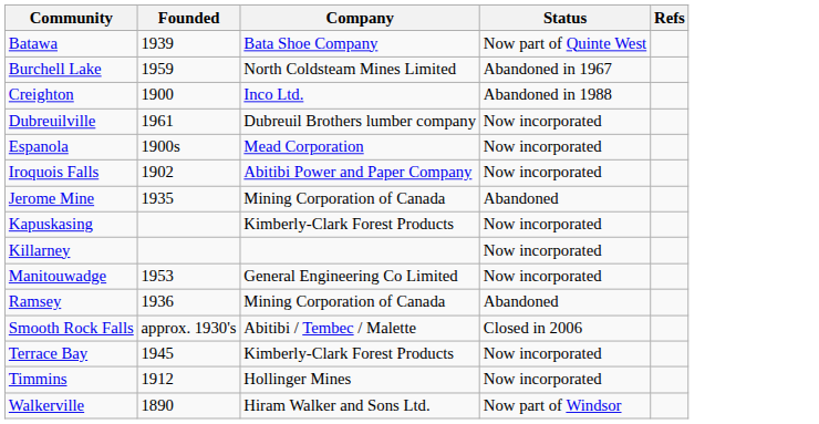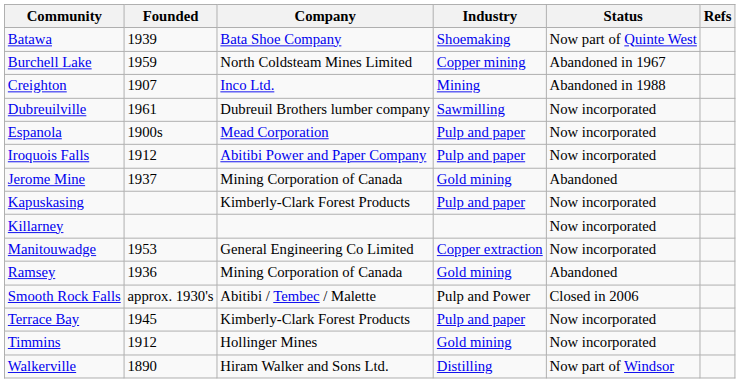+ column: Industry | Shoemaking | Copper mining | Mining | Sawmilling | Pulp and paper | Pulp and paper | Gold mining | Pulp and paper | Copper extraction | Gold mining | Pulp and Power | Pulp and paper | Gold mining | Distilling
Creighton | Founded: 1900 -> 1907
Iroquois Falls | Founded: 1902 -> 1912
Jerome Mine | Founded: 1935 -> 1937
